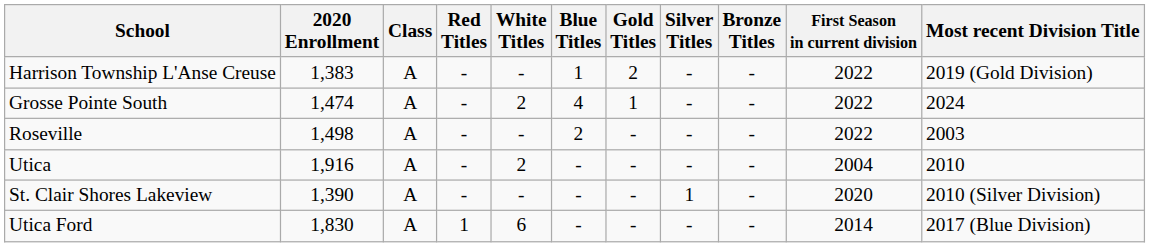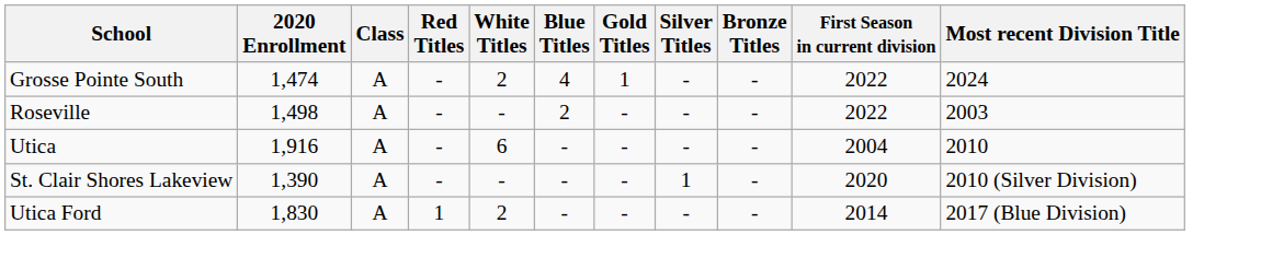- row: Harrison Township L'Anse Creuse | 1,383 | A | - | - | 1 | 2 | - | - | 2022 | 2019 (Gold Division)
Utica | White Titles: 2 -> 6
Utica Ford | White Titles: 6 -> 2
